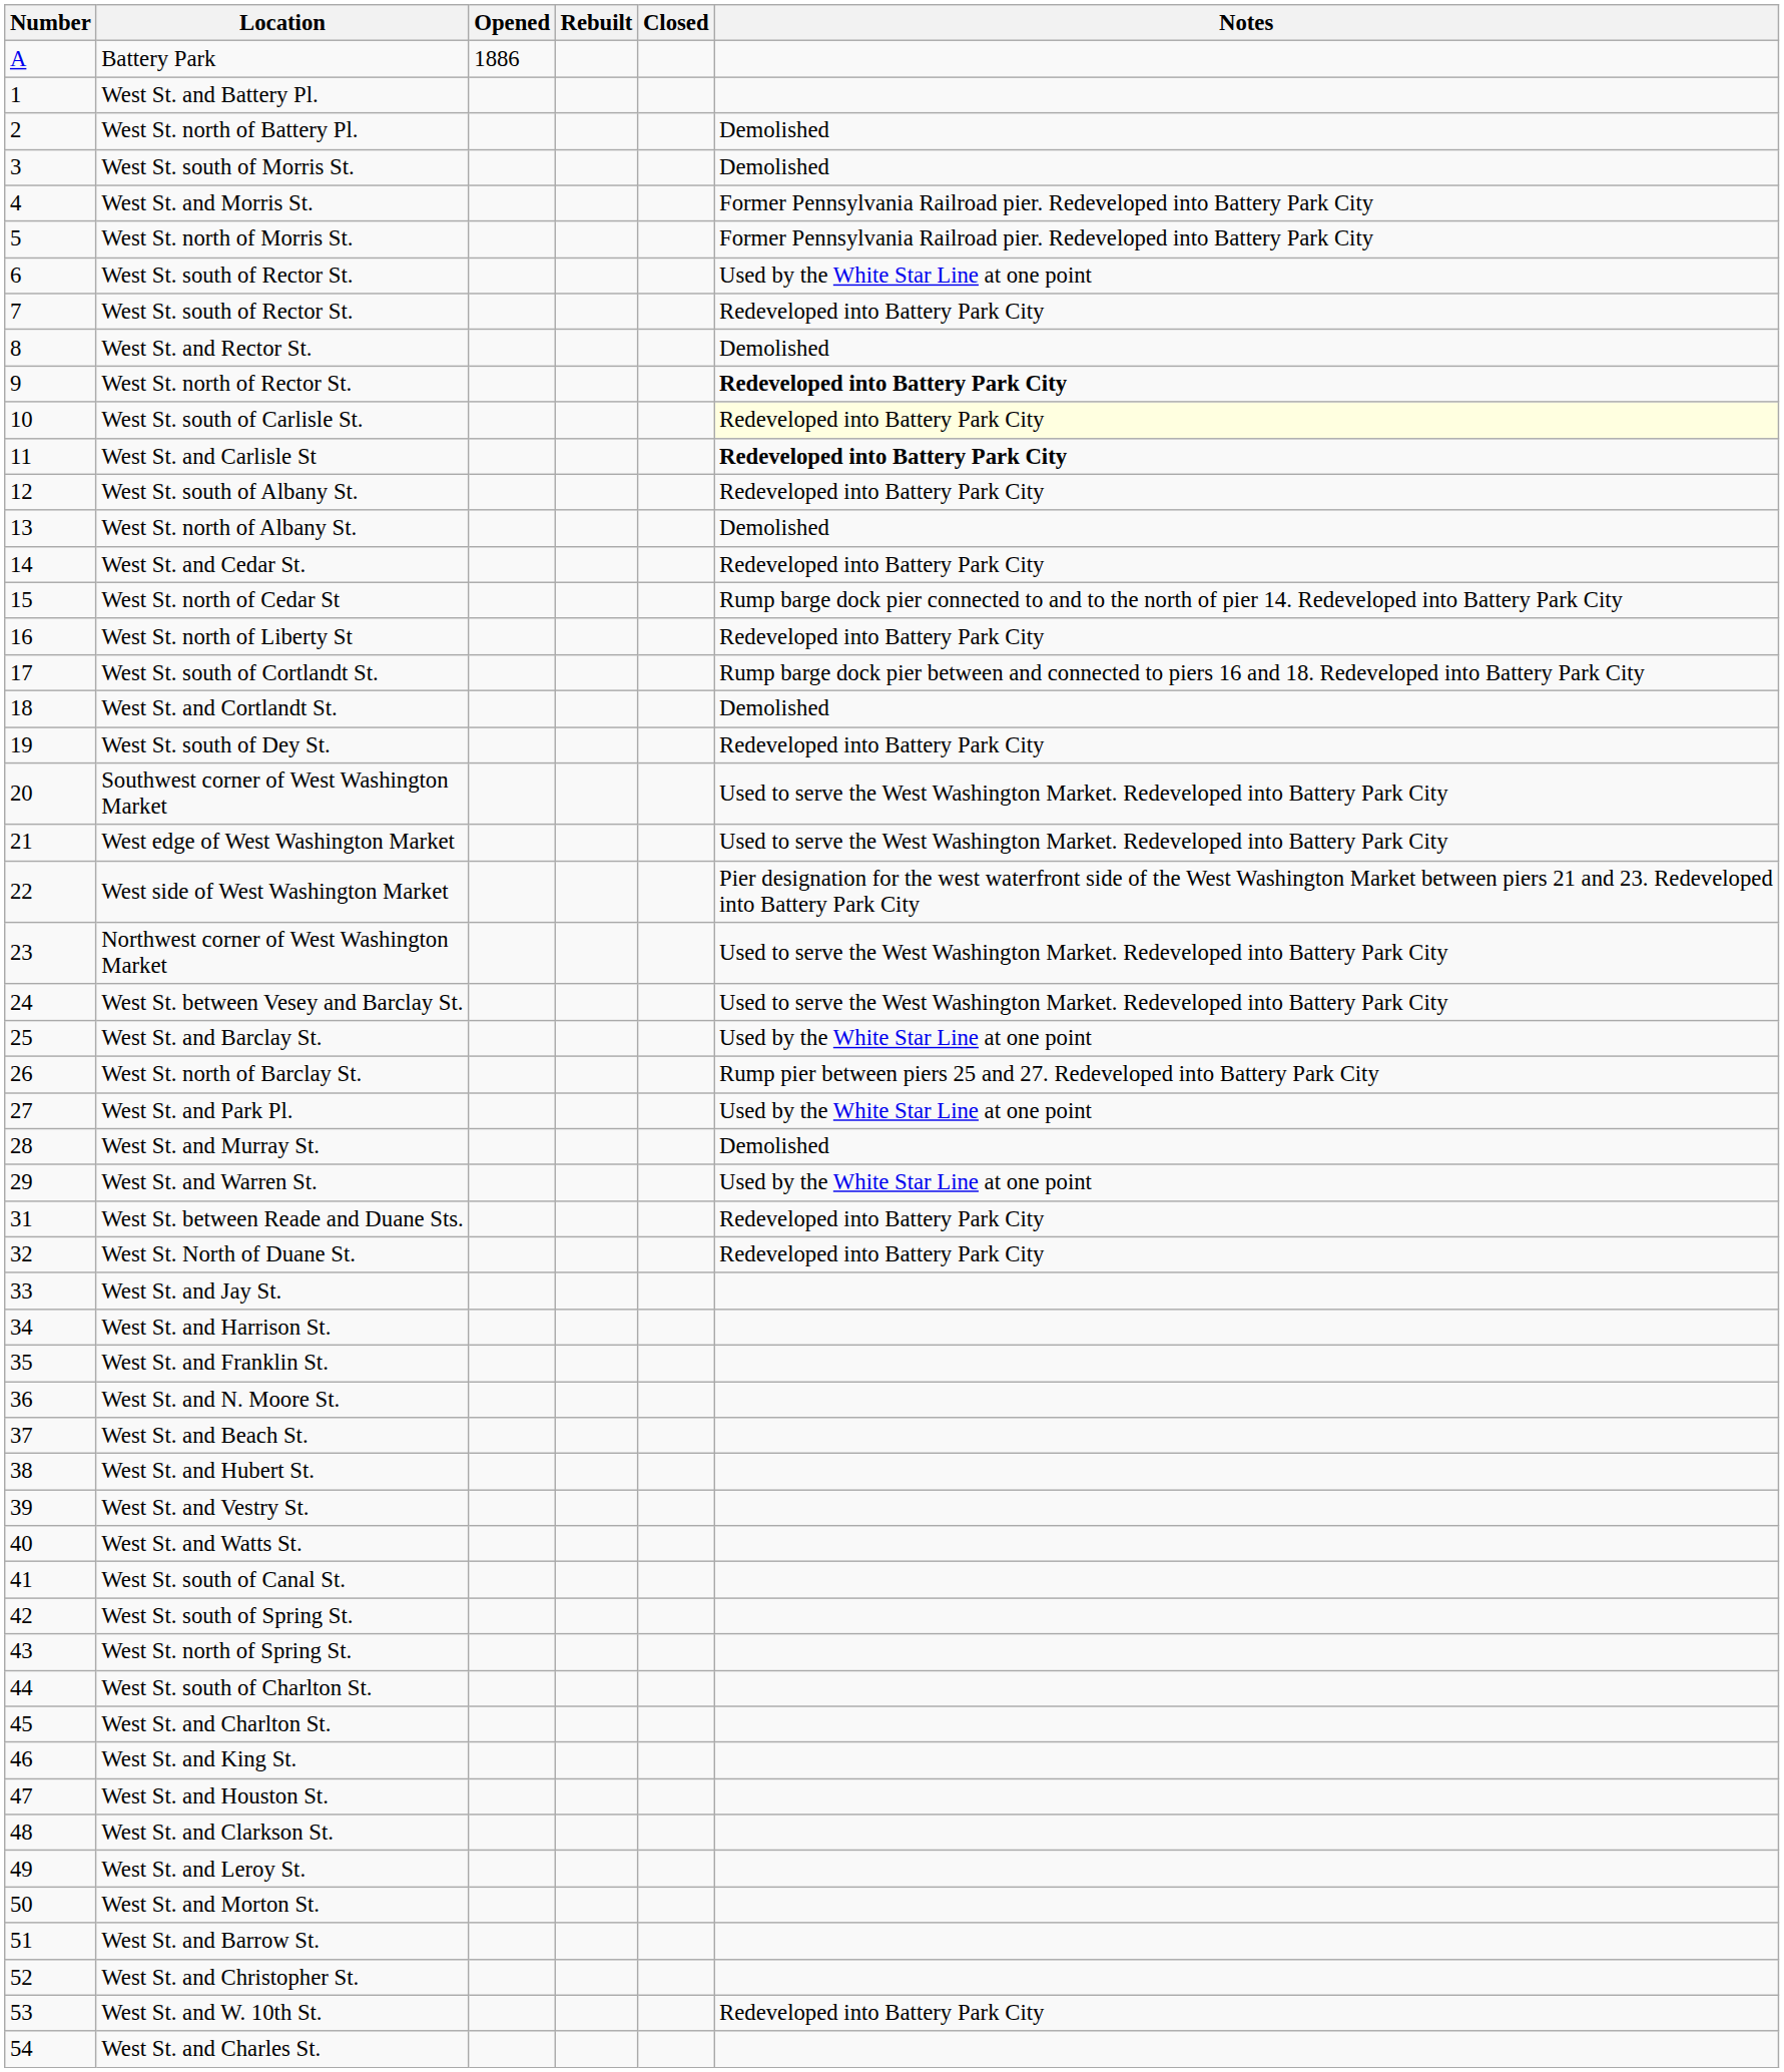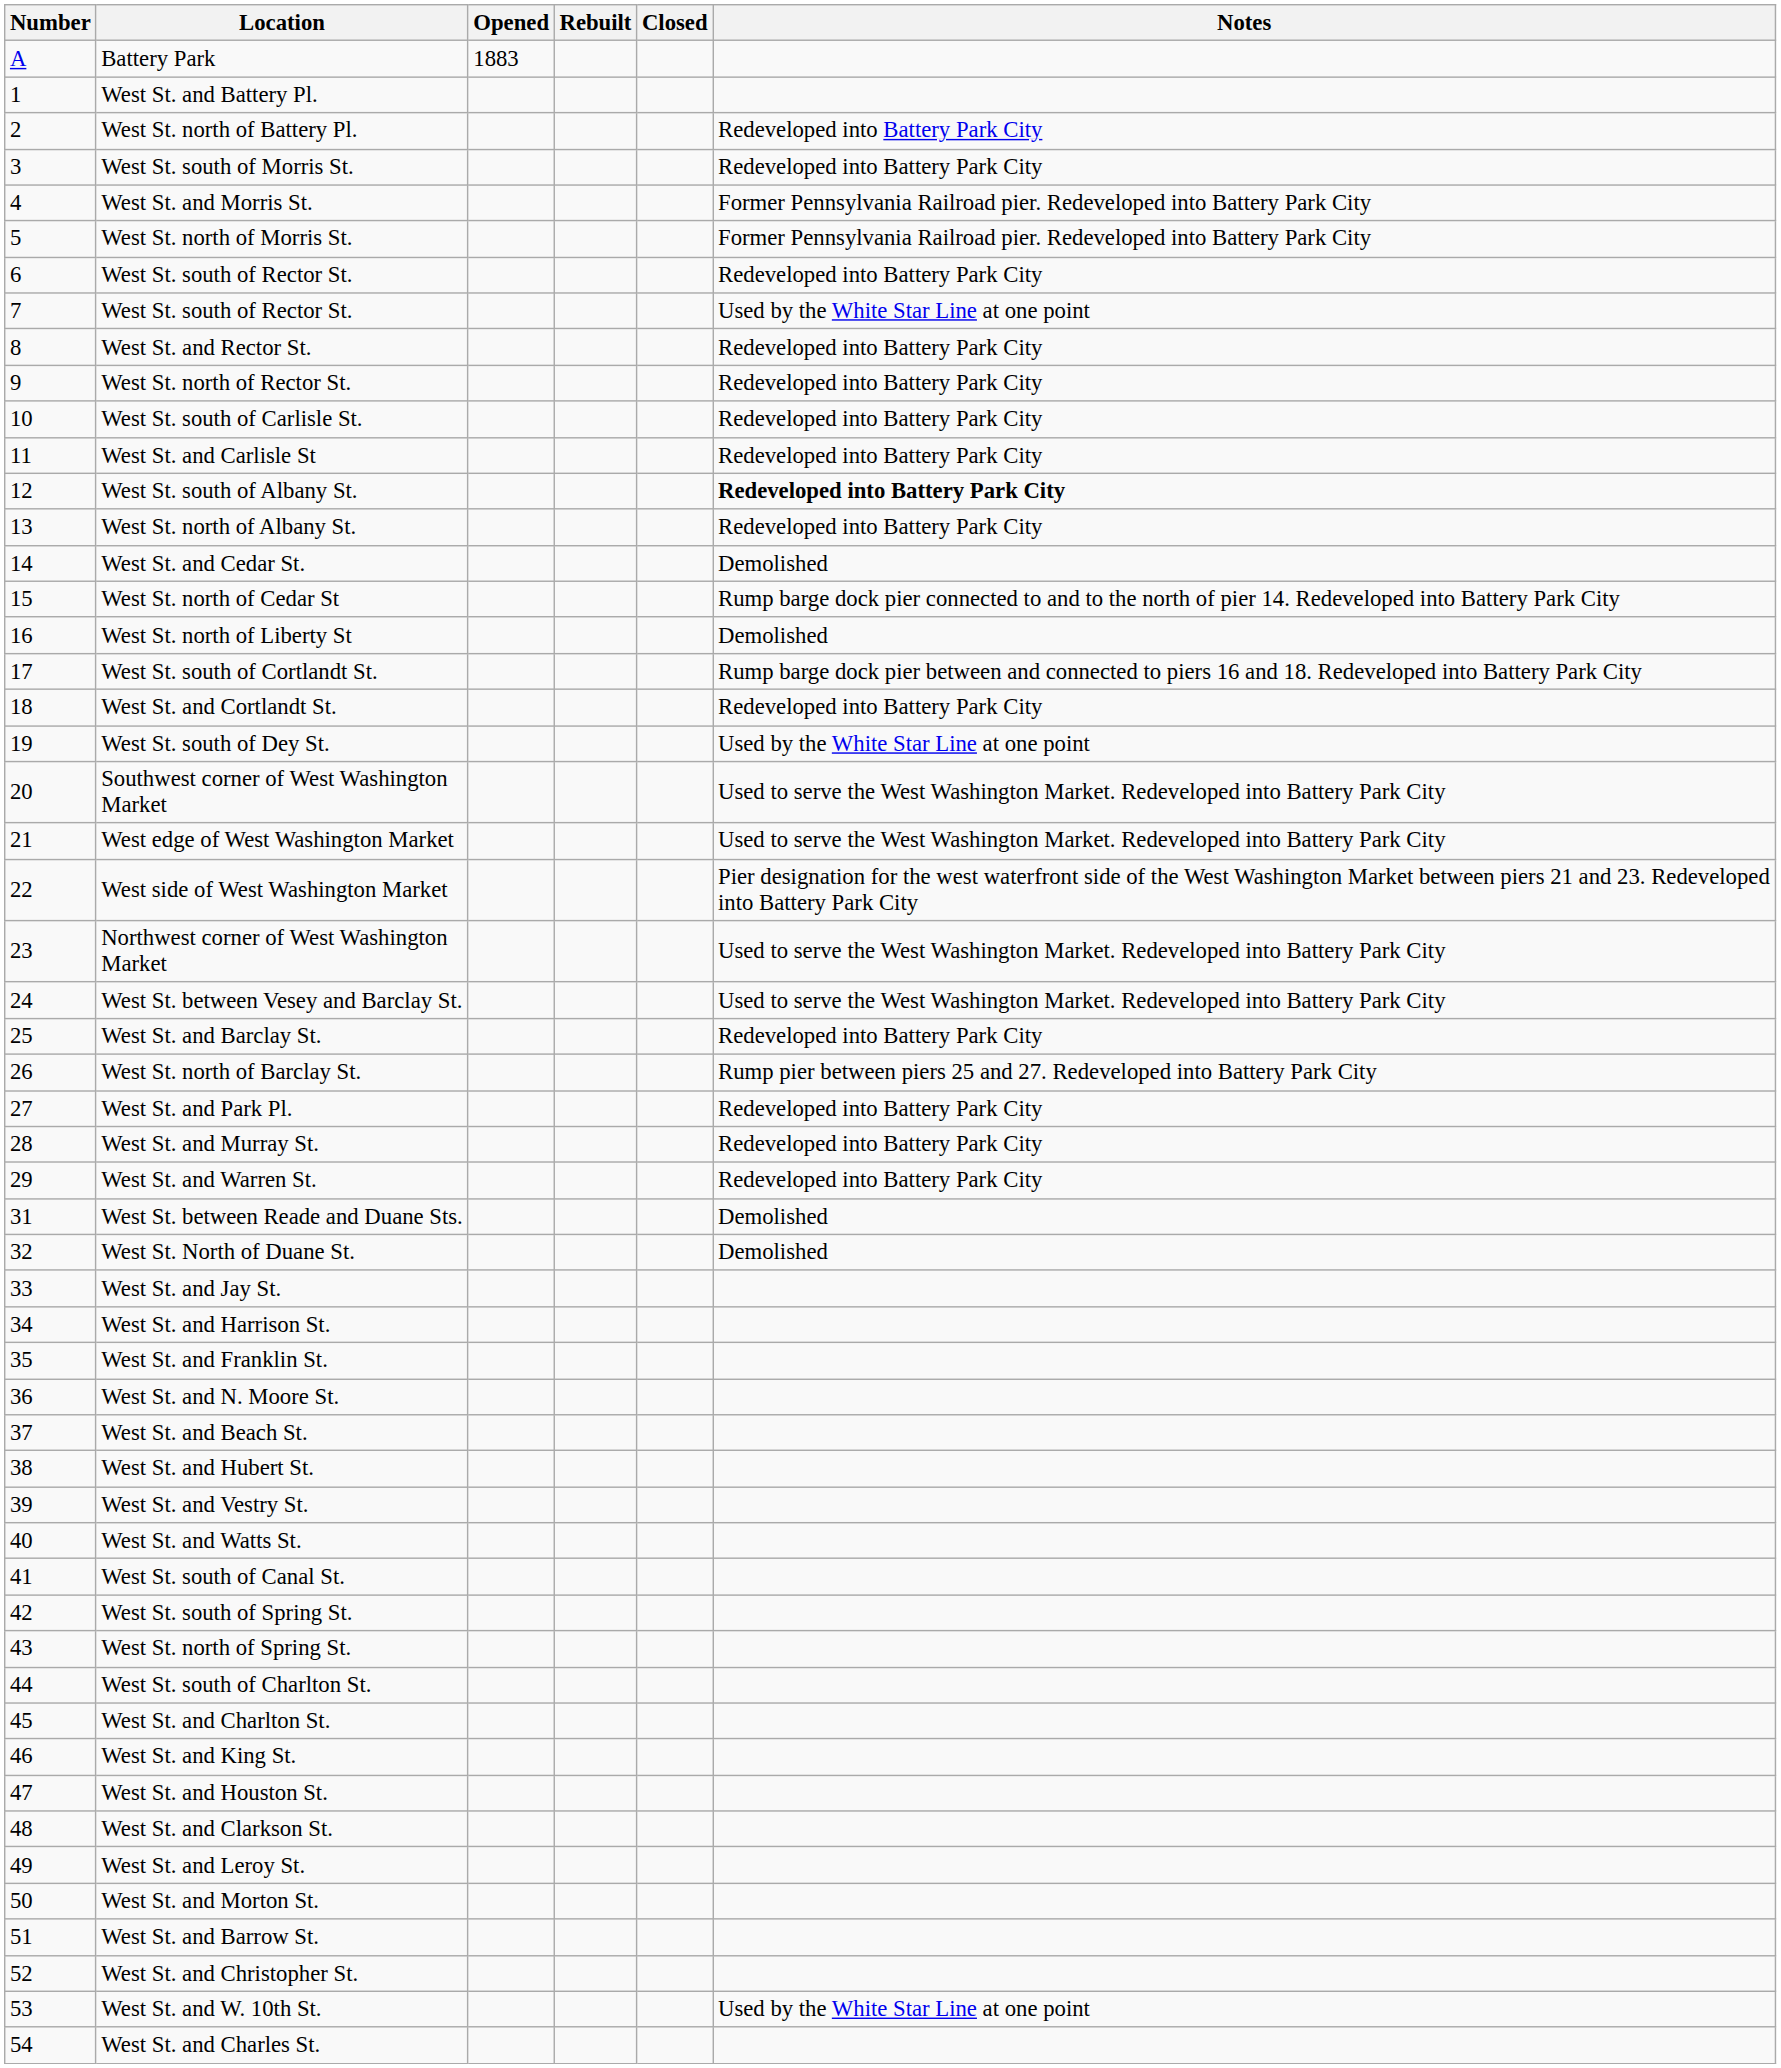Battery Park | Opened: 1886 -> 1883
West St. north of Battery Pl. | Notes: Demolished -> Redeveloped into Battery Park City
West St. south of Morris St. | Notes: Demolished -> Redeveloped into Battery Park City
6 / West St. south of Rector St. | Notes: Used by the White Star Line at one point -> Redeveloped into Battery Park City
7 / West St. south of Rector St. | Notes: Redeveloped into Battery Park City -> Used by the White Star Line at one point
West St. and Rector St. | Notes: Demolished -> Redeveloped into Battery Park City
West St. north of Rector St. | Notes: bold -> normal
West St. south of Carlisle St. | Notes: lightyellow background -> no background
West St. and Carlisle St | Notes: bold -> normal
West St. south of Albany St. | Notes: normal -> bold
West St. north of Albany St. | Notes: Demolished -> Redeveloped into Battery Park City
West St. and Cedar St. | Notes: Redeveloped into Battery Park City -> Demolished
West St. north of Liberty St | Notes: Redeveloped into Battery Park City -> Demolished
West St. and Cortlandt St. | Notes: Demolished -> Redeveloped into Battery Park City
West St. south of Dey St. | Notes: Redeveloped into Battery Park City -> Used by the White Star Line at one point
West St. and Barclay St. | Notes: Used by the White Star Line at one point -> Redeveloped into Battery Park City
West St. and Park Pl. | Notes: Used by the White Star Line at one point -> Redeveloped into Battery Park City
West St. and Murray St. | Notes: Demolished -> Redeveloped into Battery Park City
West St. and Warren St. | Notes: Used by the White Star Line at one point -> Redeveloped into Battery Park City
West St. between Reade and Duane Sts. | Notes: Redeveloped into Battery Park City -> Demolished
West St. North of Duane St. | Notes: Redeveloped into Battery Park City -> Demolished
West St. and W. 10th St. | Notes: Redeveloped into Battery Park City -> Used by the White Star Line at one point
